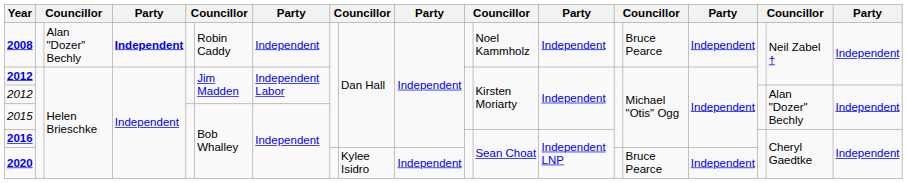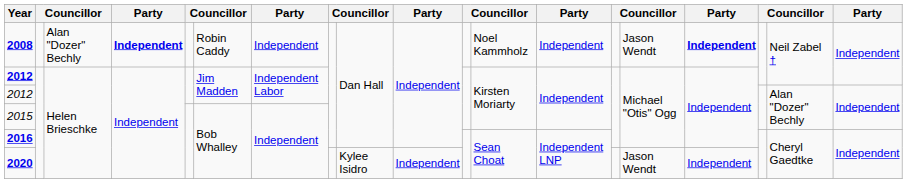2008 | column 15: Bruce Pearce -> Jason Wendt
2008 | column 16: normal -> bold
2020 | column 15: Bruce Pearce -> Jason Wendt
